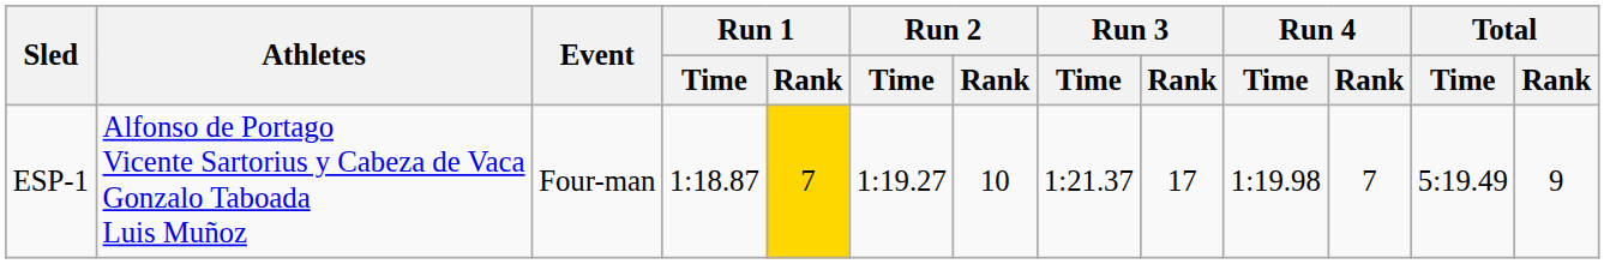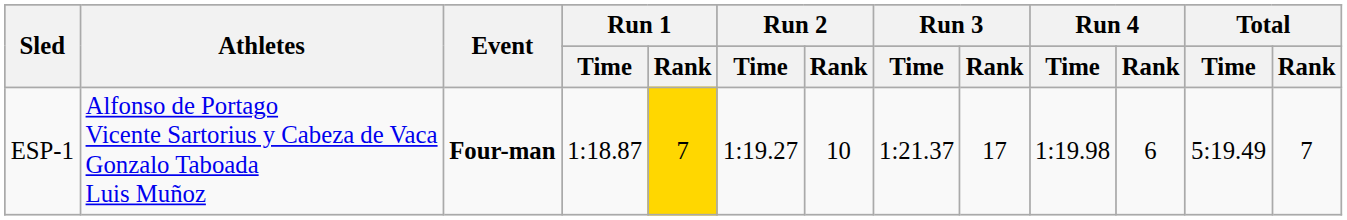ESP-1 | Event: normal -> bold
ESP-1 | Run 4 / Rank: 7 -> 6
ESP-1 | Total / Rank: 9 -> 7
